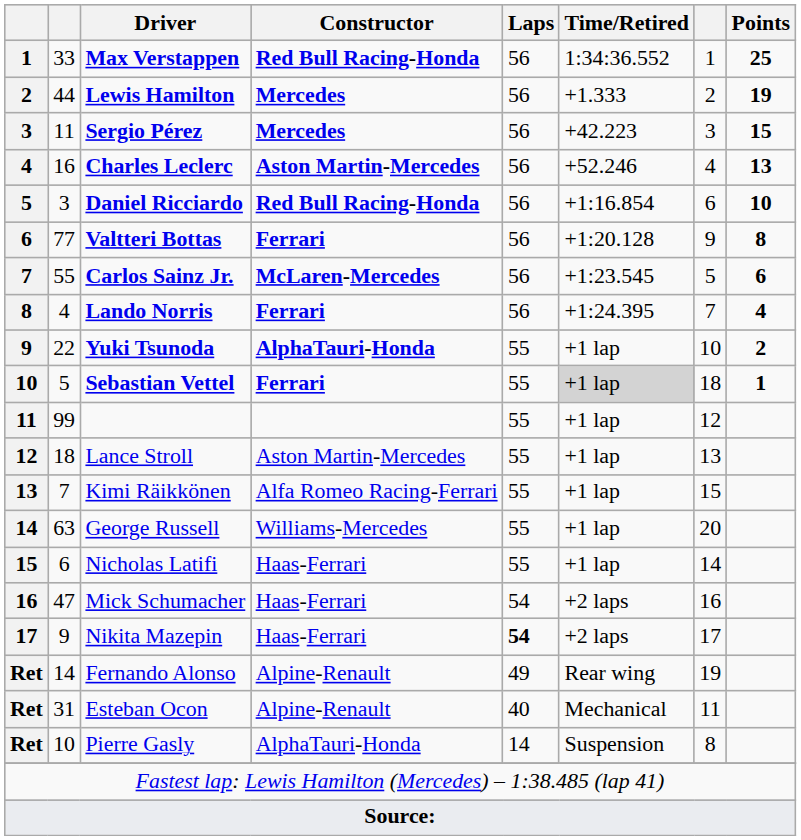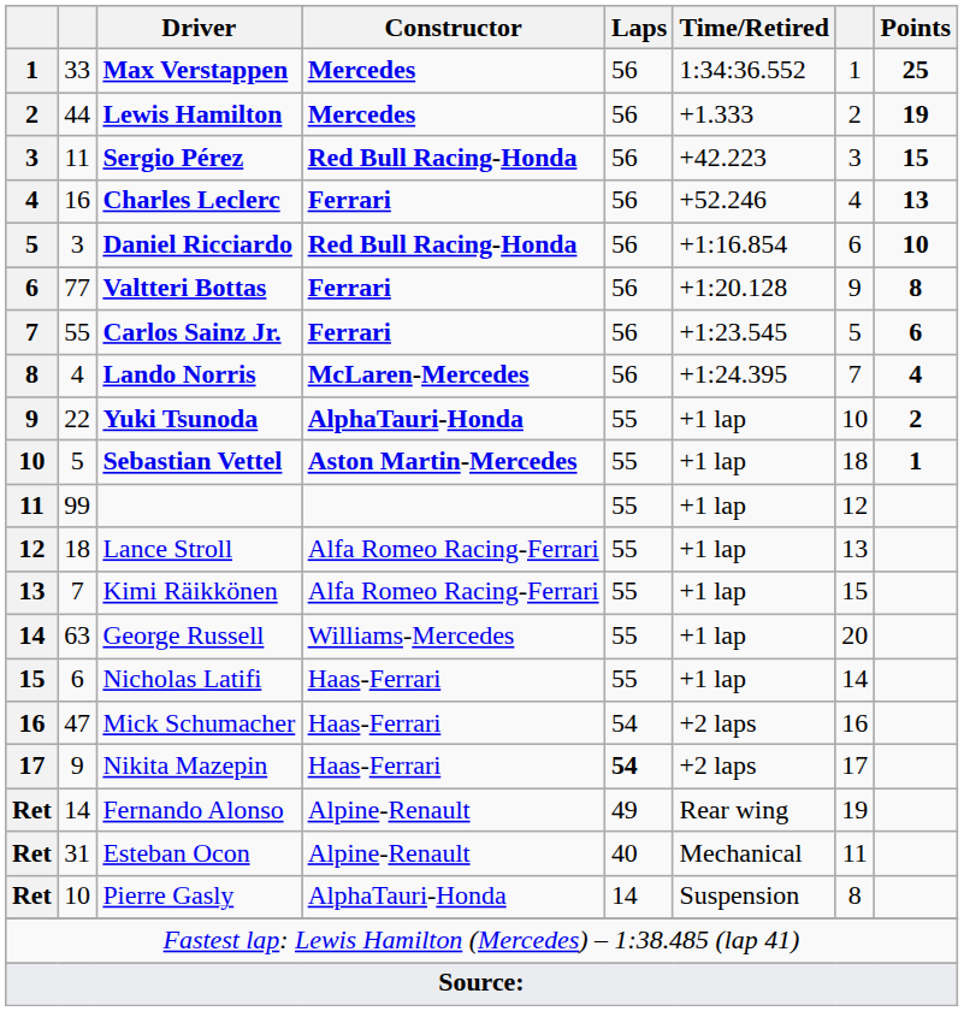Max Verstappen | Constructor: Red Bull Racing-Honda -> Mercedes
Sergio Pérez | Constructor: Mercedes -> Red Bull Racing-Honda
Charles Leclerc | Constructor: Aston Martin-Mercedes -> Ferrari
Carlos Sainz Jr. | Constructor: McLaren-Mercedes -> Ferrari
Lando Norris | Constructor: Ferrari -> McLaren-Mercedes
Sebastian Vettel | Constructor: Ferrari -> Aston Martin-Mercedes
Sebastian Vettel | Time/Retired: lightgrey background -> no background
Lance Stroll | Constructor: Aston Martin-Mercedes -> Alfa Romeo Racing-Ferrari
